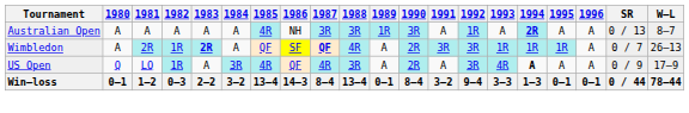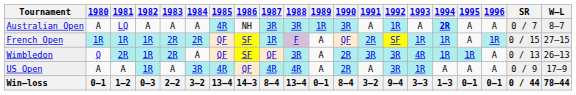Australian Open | 1981: A -> LQ
Australian Open | SR: 0 / 13 -> 0 / 7
+ row: French Open | 1R | 1R | 1R | 2R | 2R | QF | SF | 1R | F | A | QF | 2R | SF | 1R | 1R | A | 1R | 0 / 15 | 27–15
Wimbledon | 1980: A -> Q
Wimbledon | 1983: bold -> normal
Wimbledon | 1987: bold -> normal
Wimbledon | 1988: 4R -> 3R
Wimbledon | 1993: 1R -> 4R
Wimbledon | SR: 0 / 7 -> 0 / 13
US Open | 1980: Q -> A
US Open | 1981: LQ -> A
US Open | 1988: 3R -> 4R
US Open | 1993: 4R -> 1R
US Open | 1994: bold -> normal
